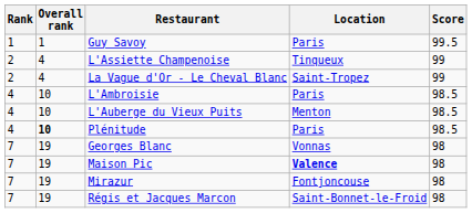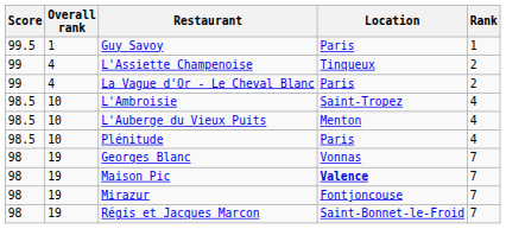columns swapped: Rank <-> Score
La Vague d'Or - Le Cheval Blanc | Location: Saint-Tropez -> Paris
L'Ambroisie | Location: Paris -> Saint-Tropez
Plénitude | Overall rank: bold -> normal
